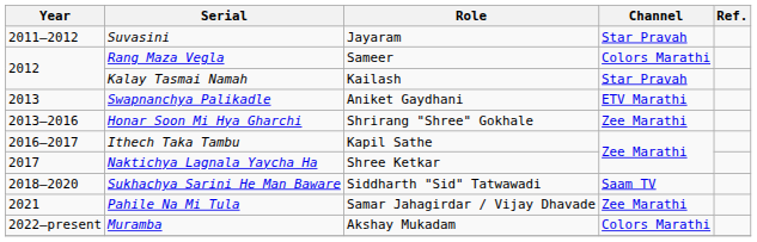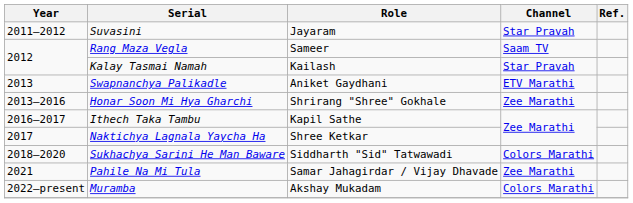Rang Maza Vegla | Channel: Colors Marathi -> Saam TV
Sukhachya Sarini He Man Baware | Channel: Saam TV -> Colors Marathi
